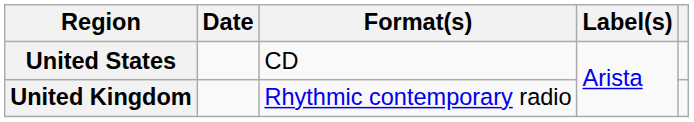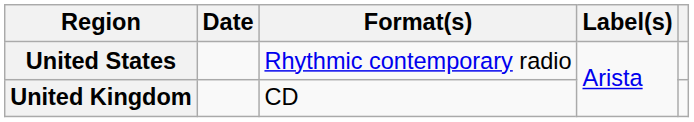United States | Format(s): CD -> Rhythmic contemporary radio
United Kingdom | Format(s): Rhythmic contemporary radio -> CD
